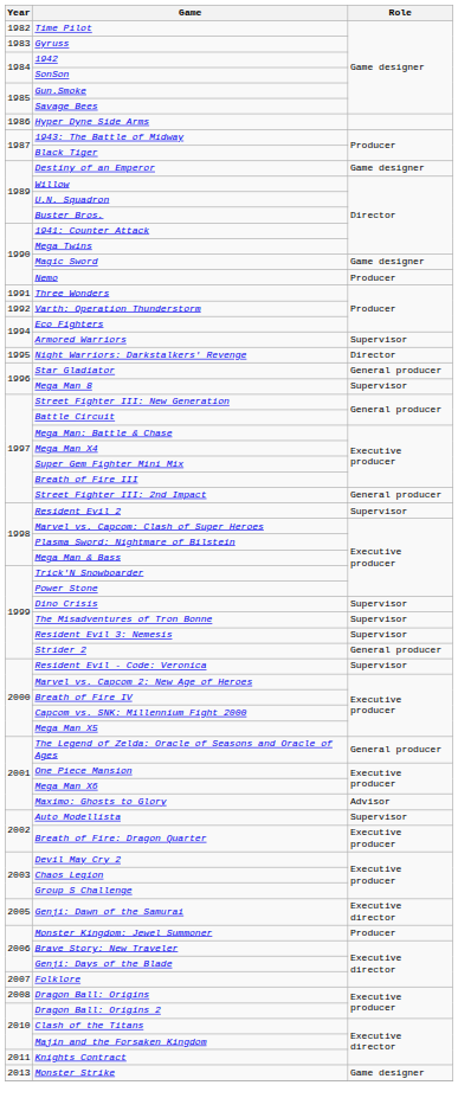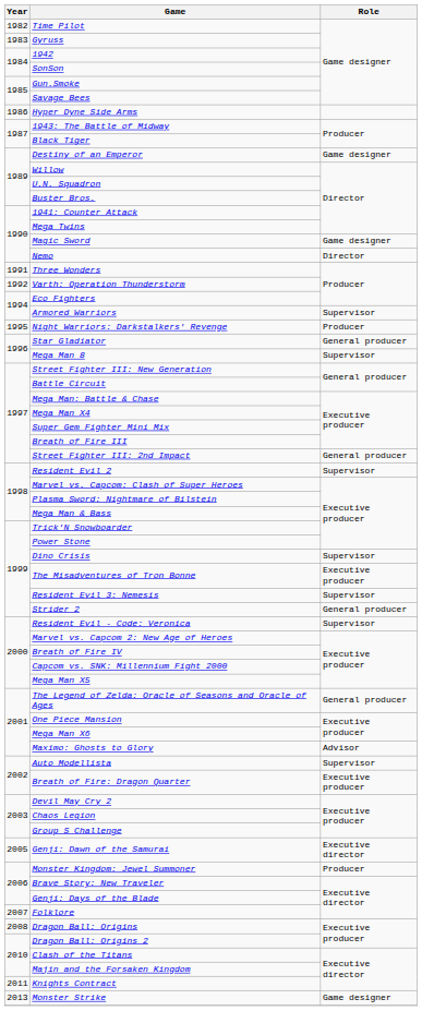Nemo | Role: Producer -> Director
Night Warriors: Darkstalkers' Revenge | Role: Director -> Producer
The Misadventures of Tron Bonne | Role: Supervisor -> Executive producer
